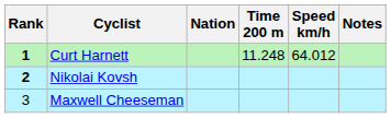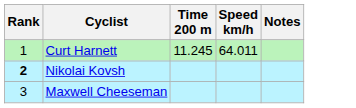- column: Nation
Curt Harnett | Rank: bold -> normal
Curt Harnett | Time 200 m: 11.248 -> 11.245
Curt Harnett | Speed km/h: 64.012 -> 64.011
